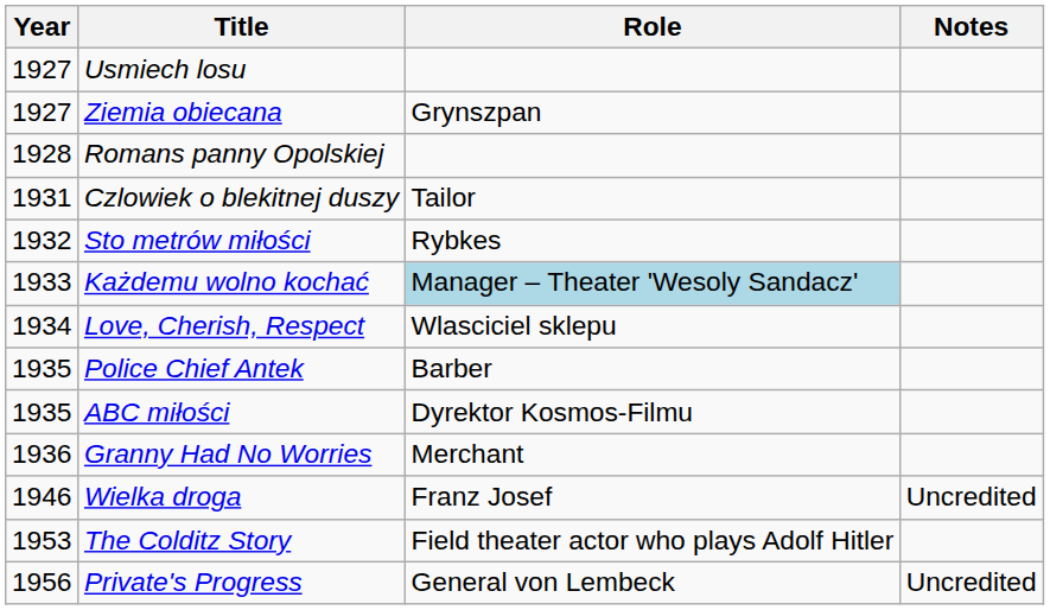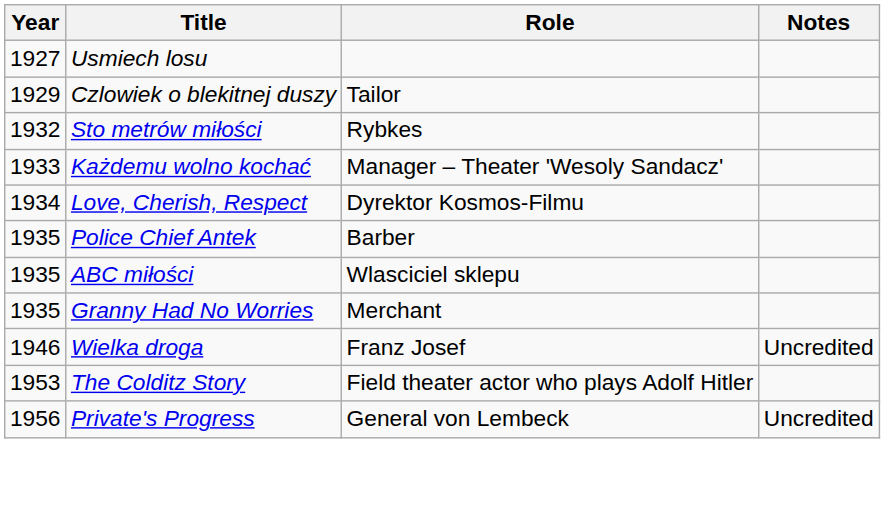- row: 1927 | Ziemia obiecana | Grynszpan
- row: 1928 | Romans panny Opolskiej
Czlowiek o blekitnej duszy | Year: 1931 -> 1929
Każdemu wolno kochać | Role: lightblue background -> no background
Love, Cherish, Respect | Role: Wlasciciel sklepu -> Dyrektor Kosmos-Filmu
ABC miłości | Role: Dyrektor Kosmos-Filmu -> Wlasciciel sklepu
Granny Had No Worries | Year: 1936 -> 1935
